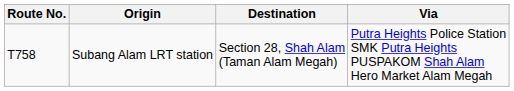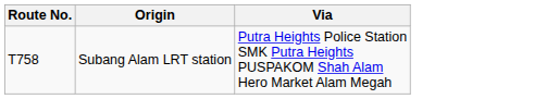- column: Destination | Section 28, Shah Alam (Taman Alam Megah)
